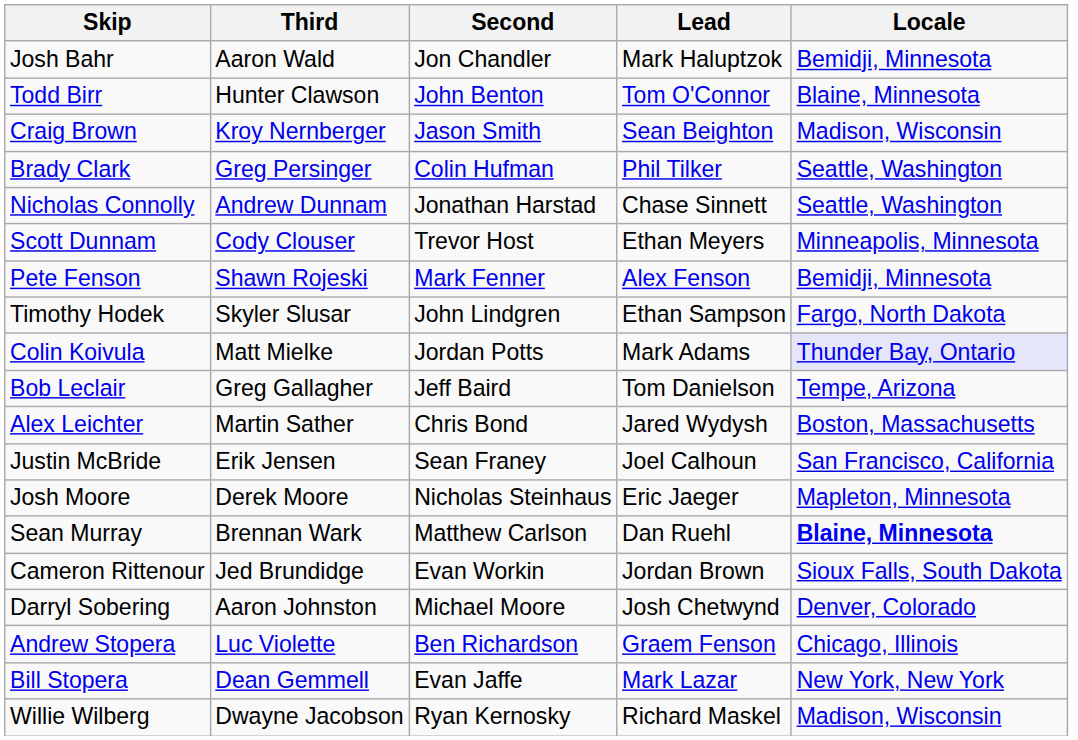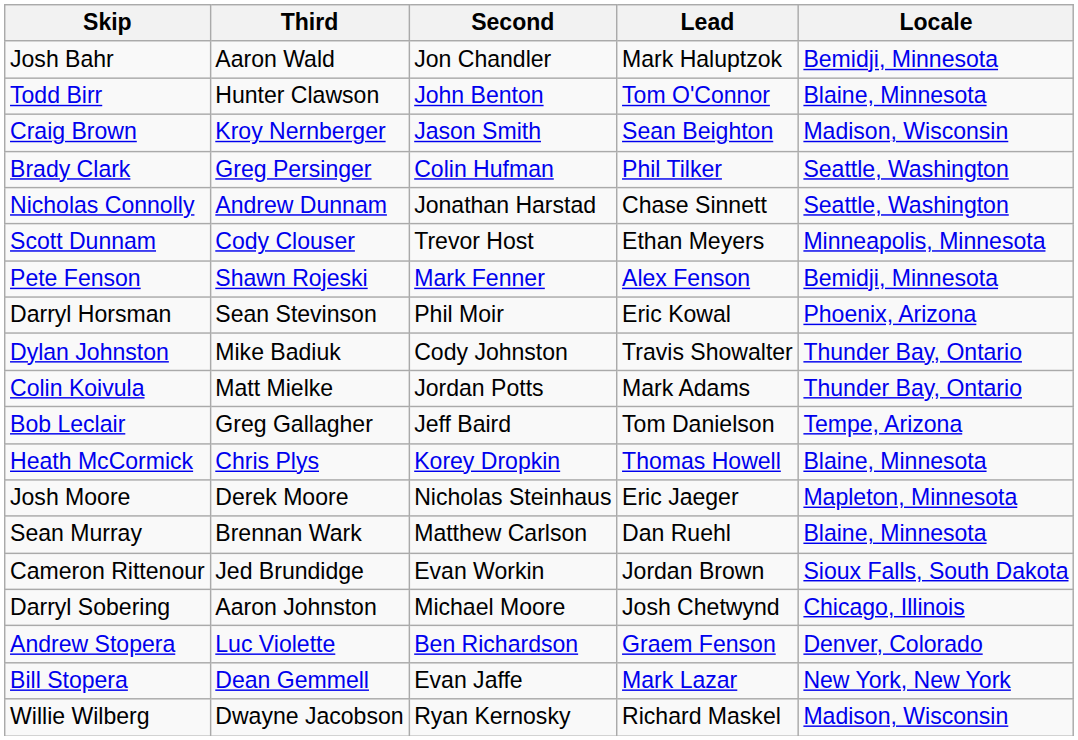- row: Timothy Hodek | Skyler Slusar | John Lindgren | Ethan Sampson | Fargo, North Dakota
+ row: Darryl Horsman | Sean Stevinson | Phil Moir | Eric Kowal | Phoenix, Arizona
+ row: Dylan Johnston | Mike Badiuk | Cody Johnston | Travis Showalter | Thunder Bay, Ontario
Colin Koivula | Locale: lavender background -> no background
- row: Alex Leichter | Martin Sather | Chris Bond | Jared Wydysh | Boston, Massachusetts
- row: Justin McBride | Erik Jensen | Sean Franey | Joel Calhoun | San Francisco, California
+ row: Heath McCormick | Chris Plys | Korey Dropkin | Thomas Howell | Blaine, Minnesota
Sean Murray | Locale: bold -> normal
Darryl Sobering | Locale: Denver, Colorado -> Chicago, Illinois
Andrew Stopera | Locale: Chicago, Illinois -> Denver, Colorado
